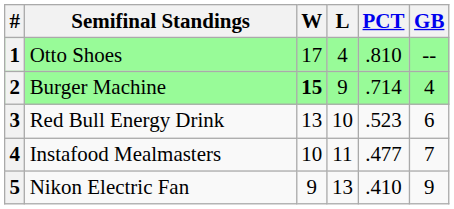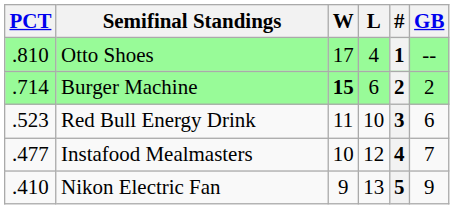columns swapped: # <-> PCT
Burger Machine | L: 9 -> 6
Burger Machine | GB: 4 -> 2
Red Bull Energy Drink | W: 13 -> 11
Instafood Mealmasters | L: 11 -> 12
